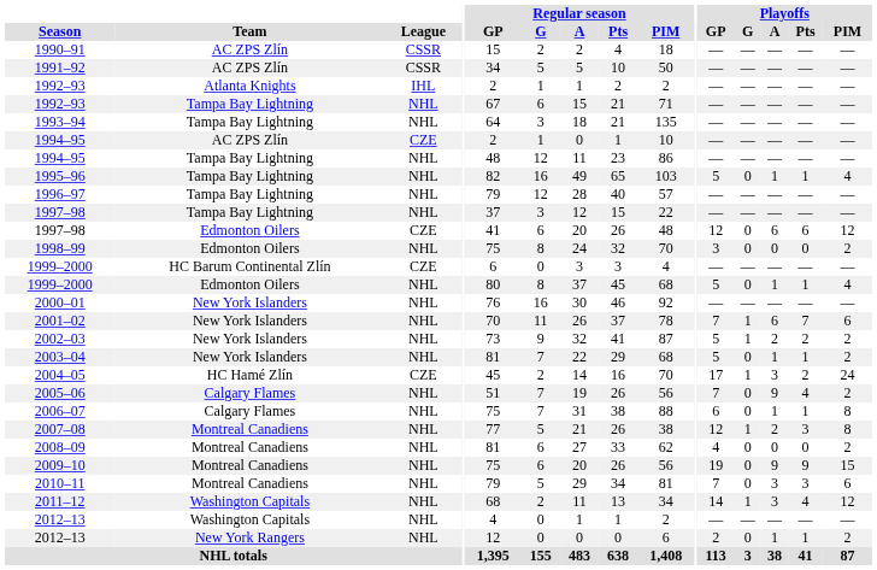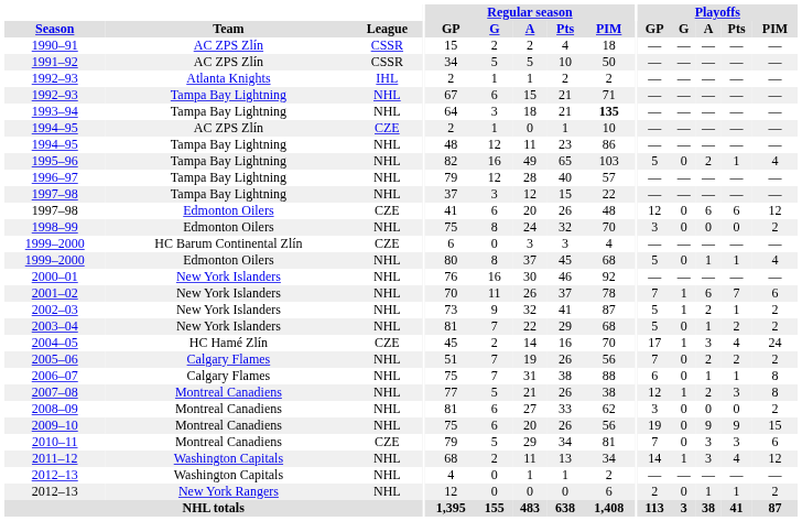1993–94 | Regular season / PIM: normal -> bold
1995–96 | Playoffs / A: 1 -> 2
2002–03 | Playoffs / Pts: 2 -> 1
2003–04 | Playoffs / Pts: 1 -> 2
2004–05 | Playoffs / Pts: 2 -> 4
2005–06 | Playoffs / A: 9 -> 2
2005–06 | Playoffs / Pts: 4 -> 2
2008–09 | Playoffs / GP: 4 -> 3
2010–11 | League: NHL -> CZE
